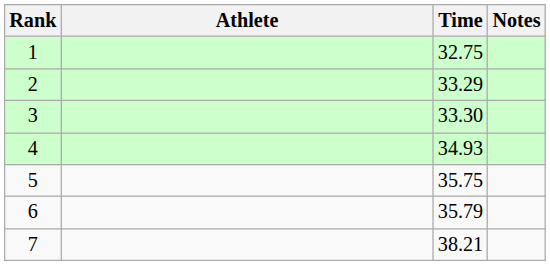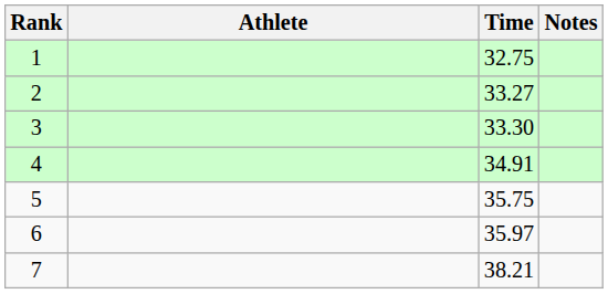2 | Time: 33.29 -> 33.27
4 | Time: 34.93 -> 34.91
6 | Time: 35.79 -> 35.97
